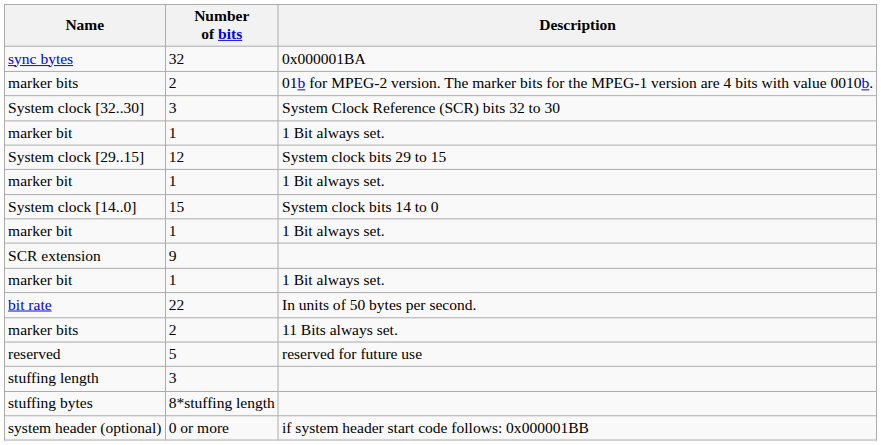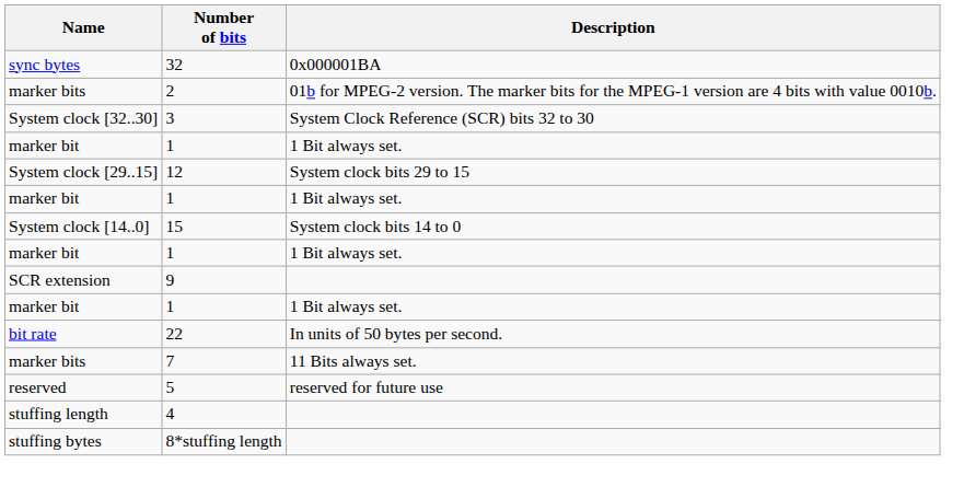marker bits / 11 Bits always set. | Number of bits: 2 -> 7
stuffing length | Number of bits: 3 -> 4
- row: system header (optional) | 0 or more | if system header start code follows: 0x000001BB
